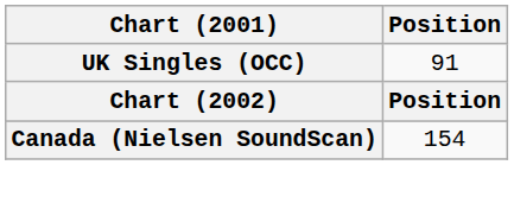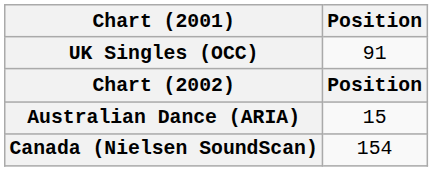+ row: Australian Dance (ARIA) | 15
